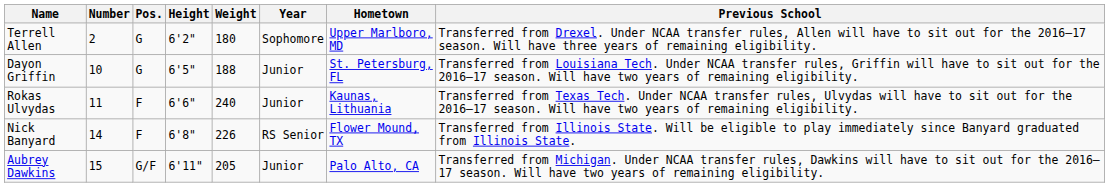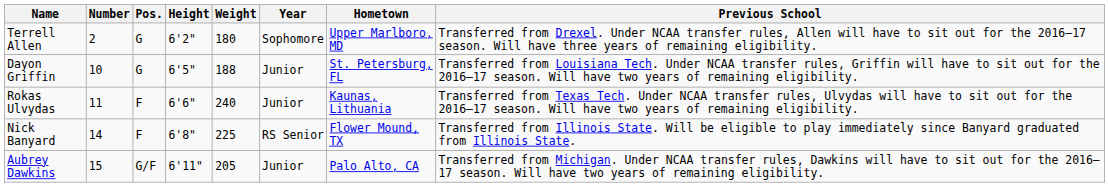Nick Banyard | Weight: 226 -> 225
